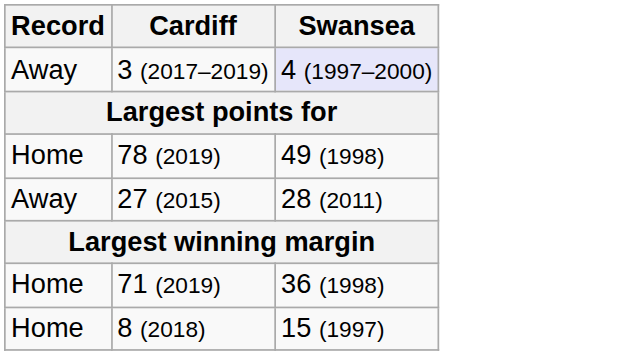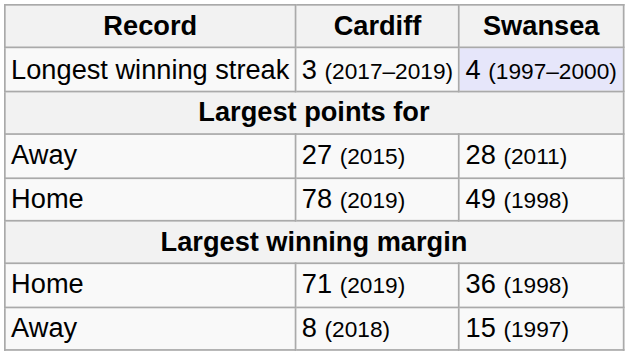3 (2017–2019) | Record: Away -> Longest winning streak
rows swapped: 78 (2019) <-> 27 (2015)
8 (2018) | Record: Home -> Away
